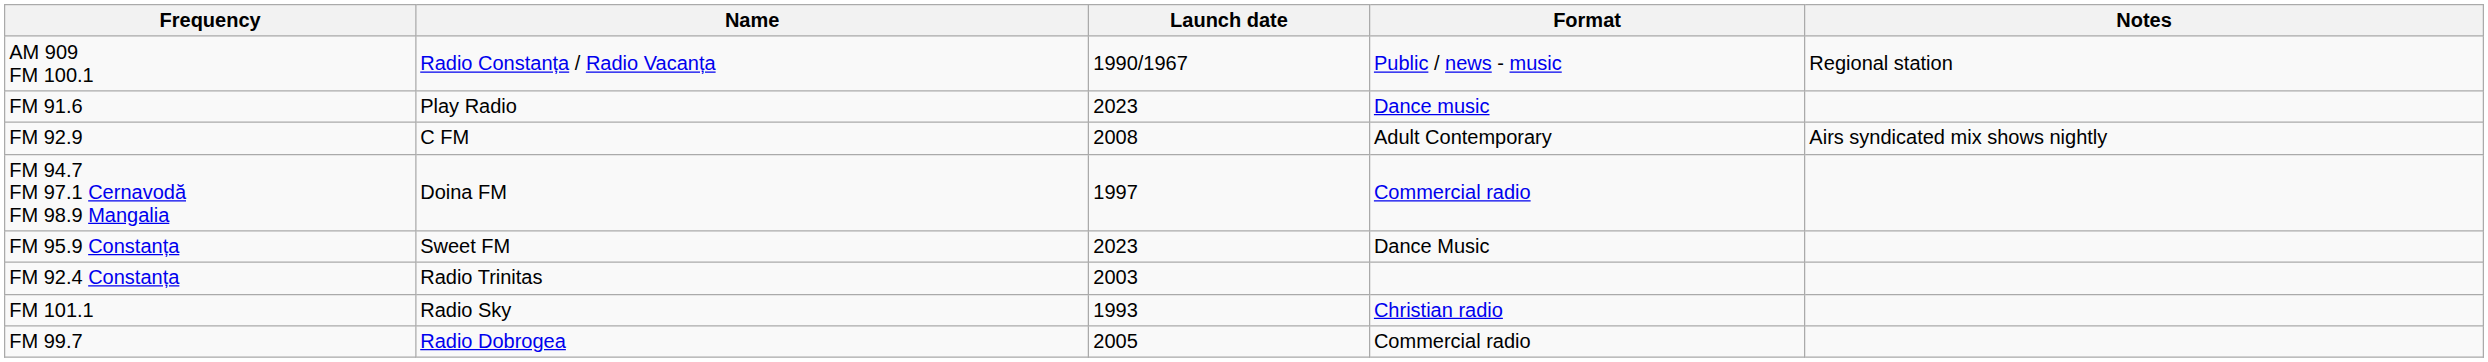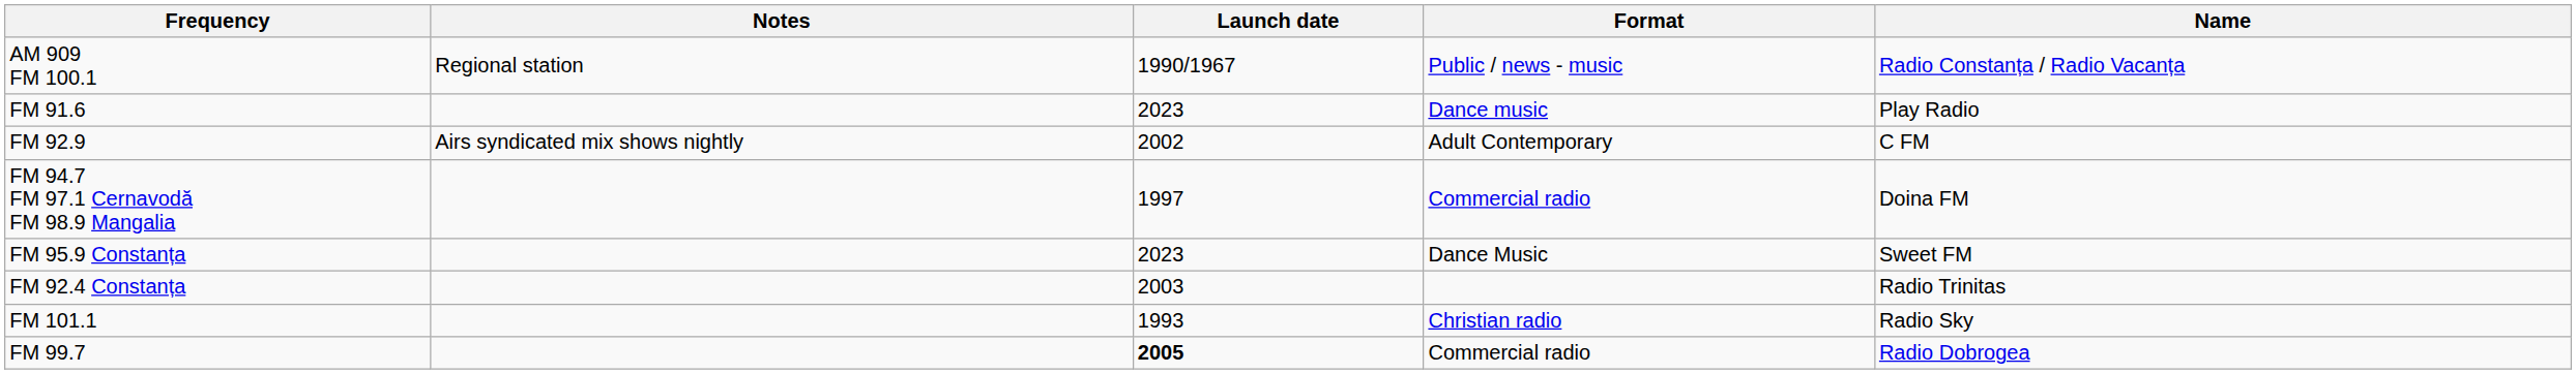columns swapped: Name <-> Notes
FM 92.9 | Launch date: 2008 -> 2002
FM 99.7 | Launch date: normal -> bold
